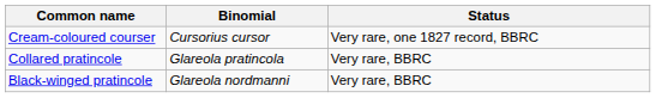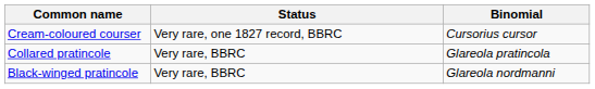columns swapped: Binomial <-> Status
